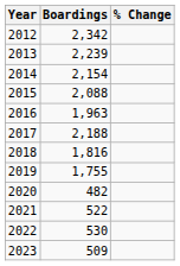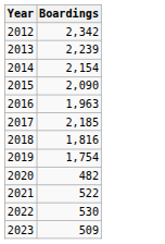- column: % Change
2015 | Boardings: 2,088 -> 2,090
2017 | Boardings: 2,188 -> 2,185
2019 | Boardings: 1,755 -> 1,754
